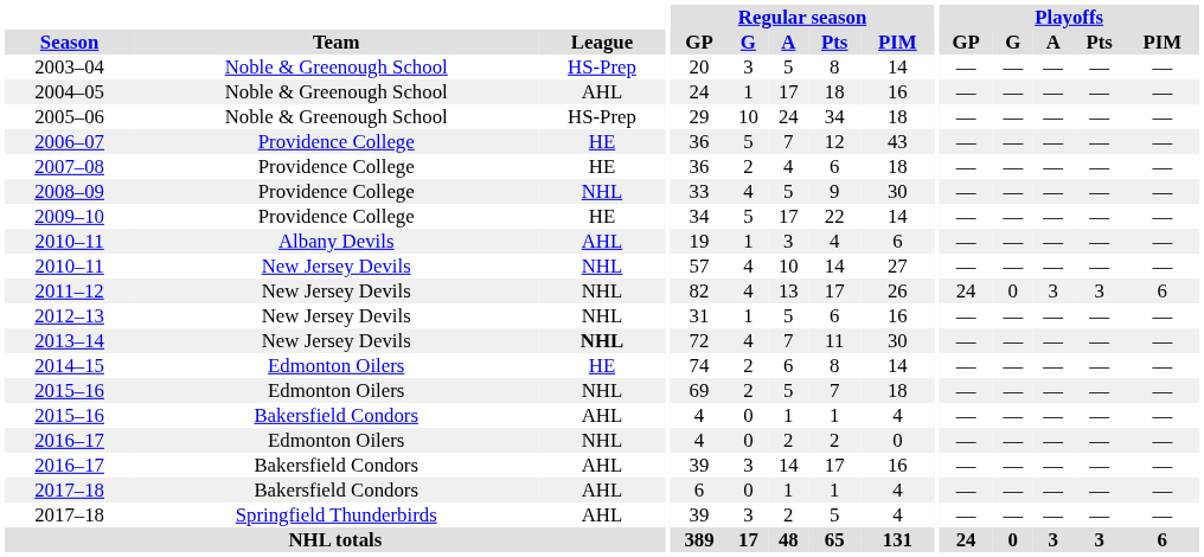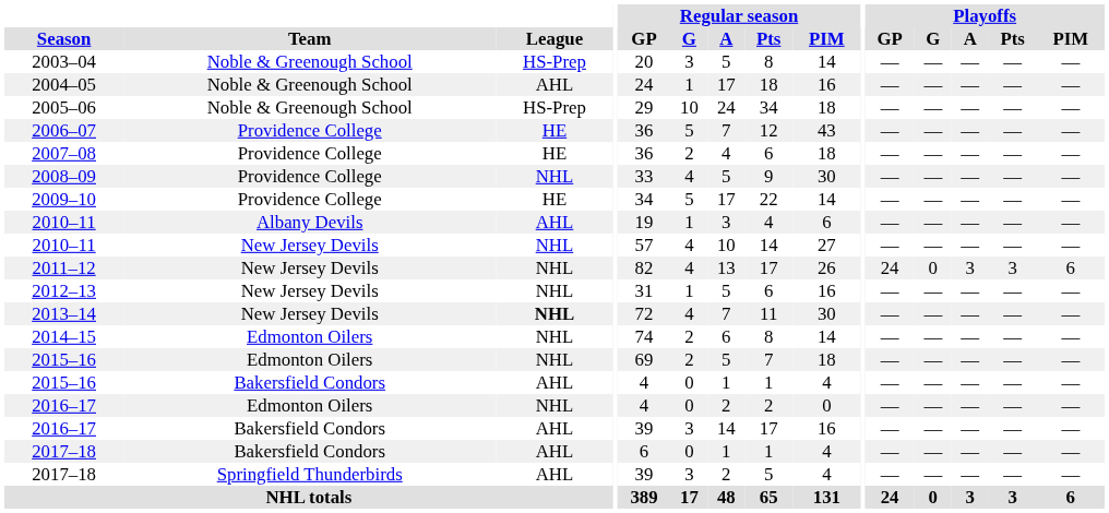2014–15 | League: HE -> NHL
